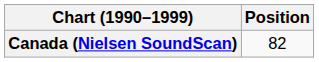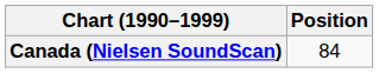Canada (Nielsen SoundScan) | Position: 82 -> 84
